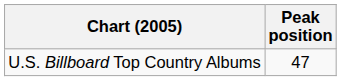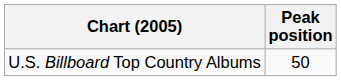U.S. Billboard Top Country Albums | Peak position: 47 -> 50
